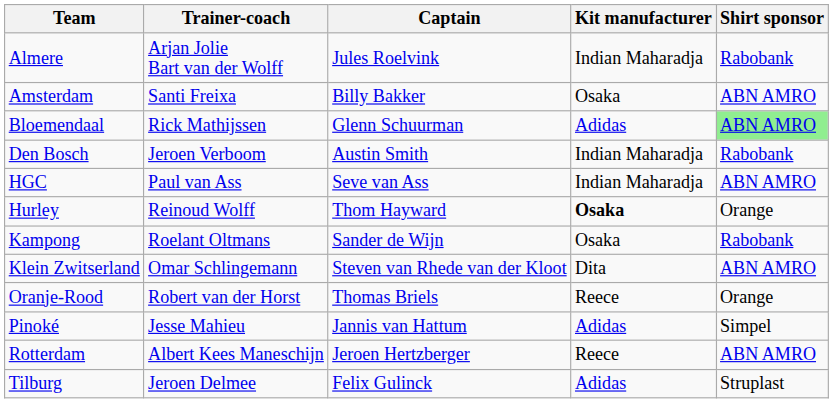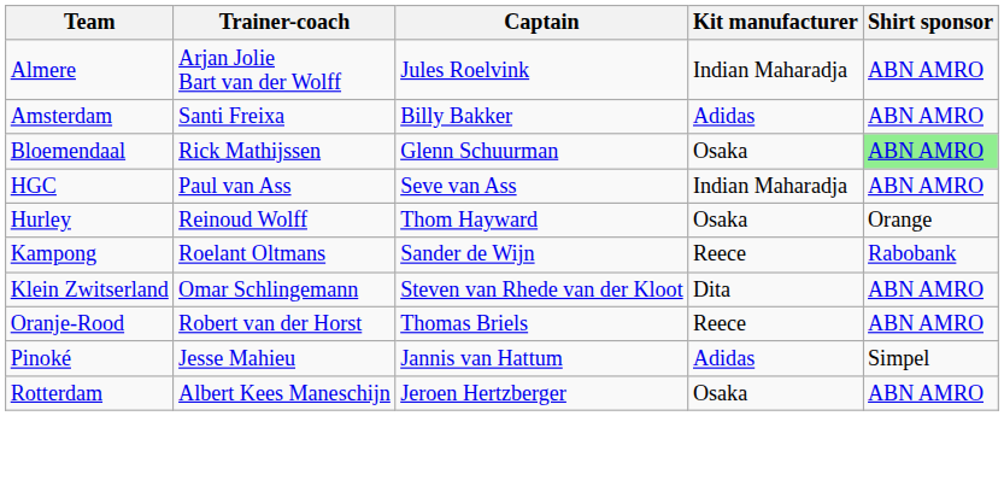Almere | Shirt sponsor: Rabobank -> ABN AMRO
Amsterdam | Kit manufacturer: Osaka -> Adidas
Bloemendaal | Kit manufacturer: Adidas -> Osaka
- row: Den Bosch | Jeroen Verboom | Austin Smith | Indian Maharadja | Rabobank
Hurley | Kit manufacturer: bold -> normal
Kampong | Kit manufacturer: Osaka -> Reece
Oranje-Rood | Shirt sponsor: Orange -> ABN AMRO
Rotterdam | Kit manufacturer: Reece -> Osaka
- row: Tilburg | Jeroen Delmee | Felix Gulinck | Adidas | Struplast
